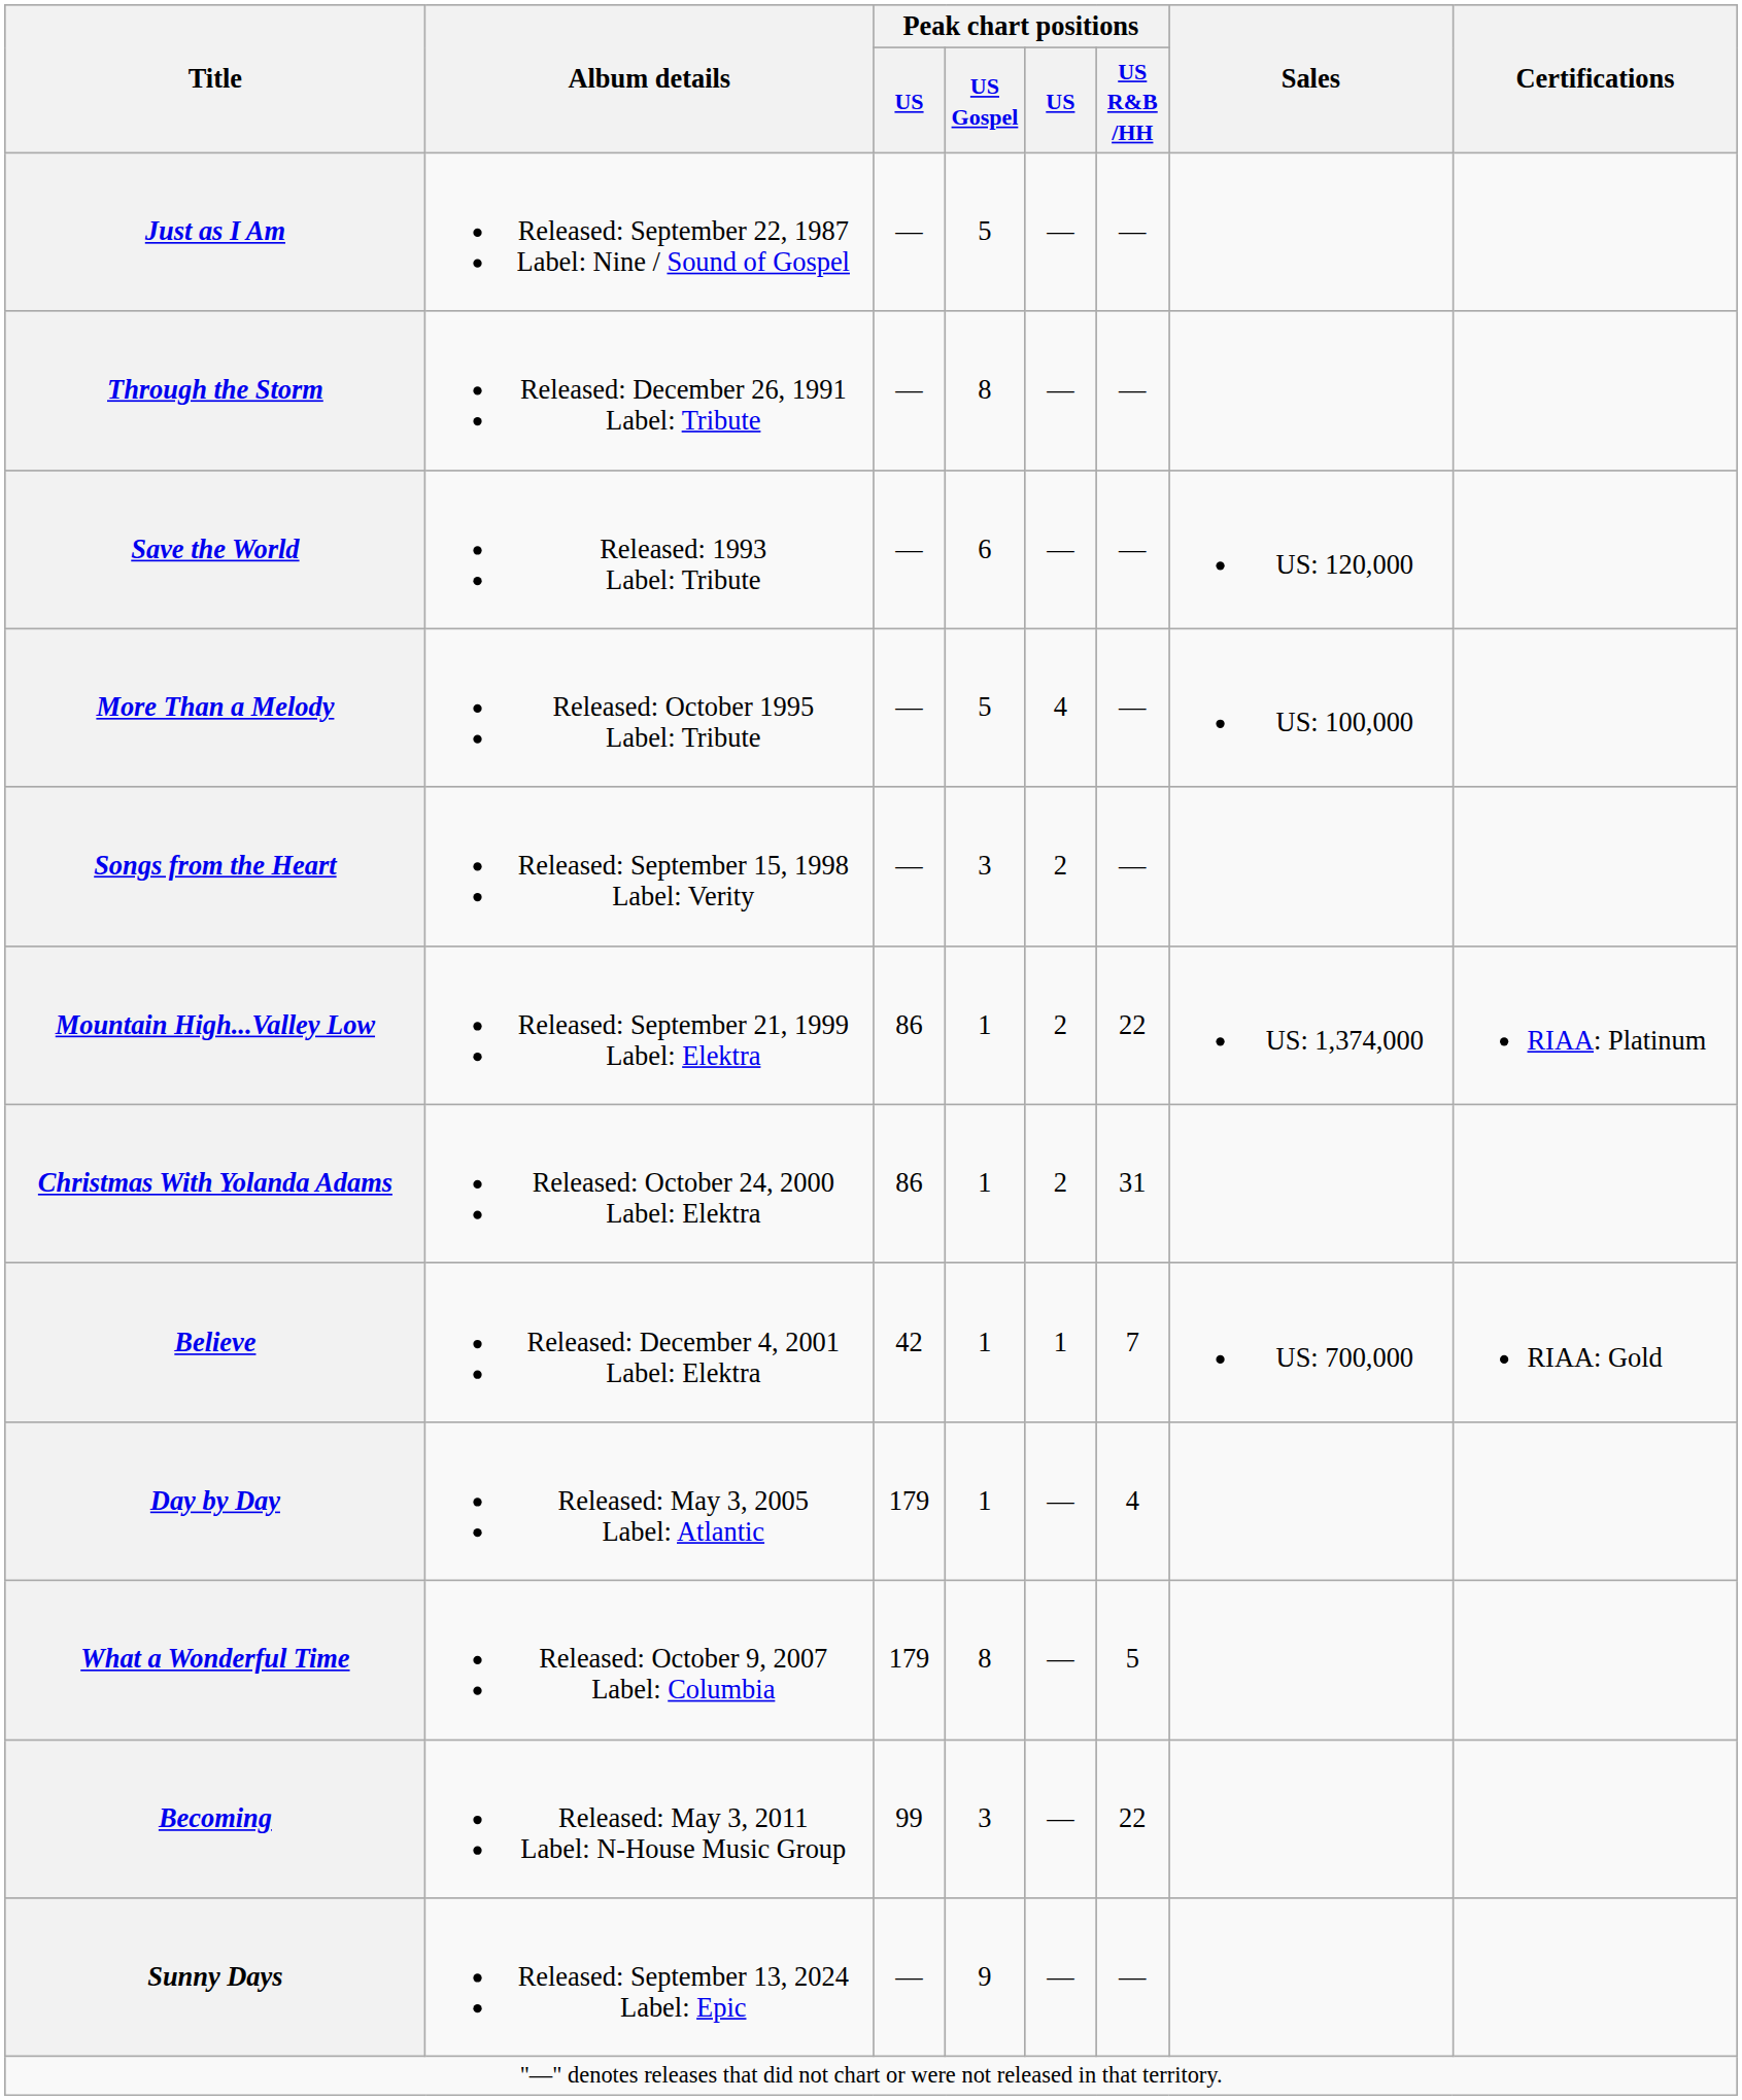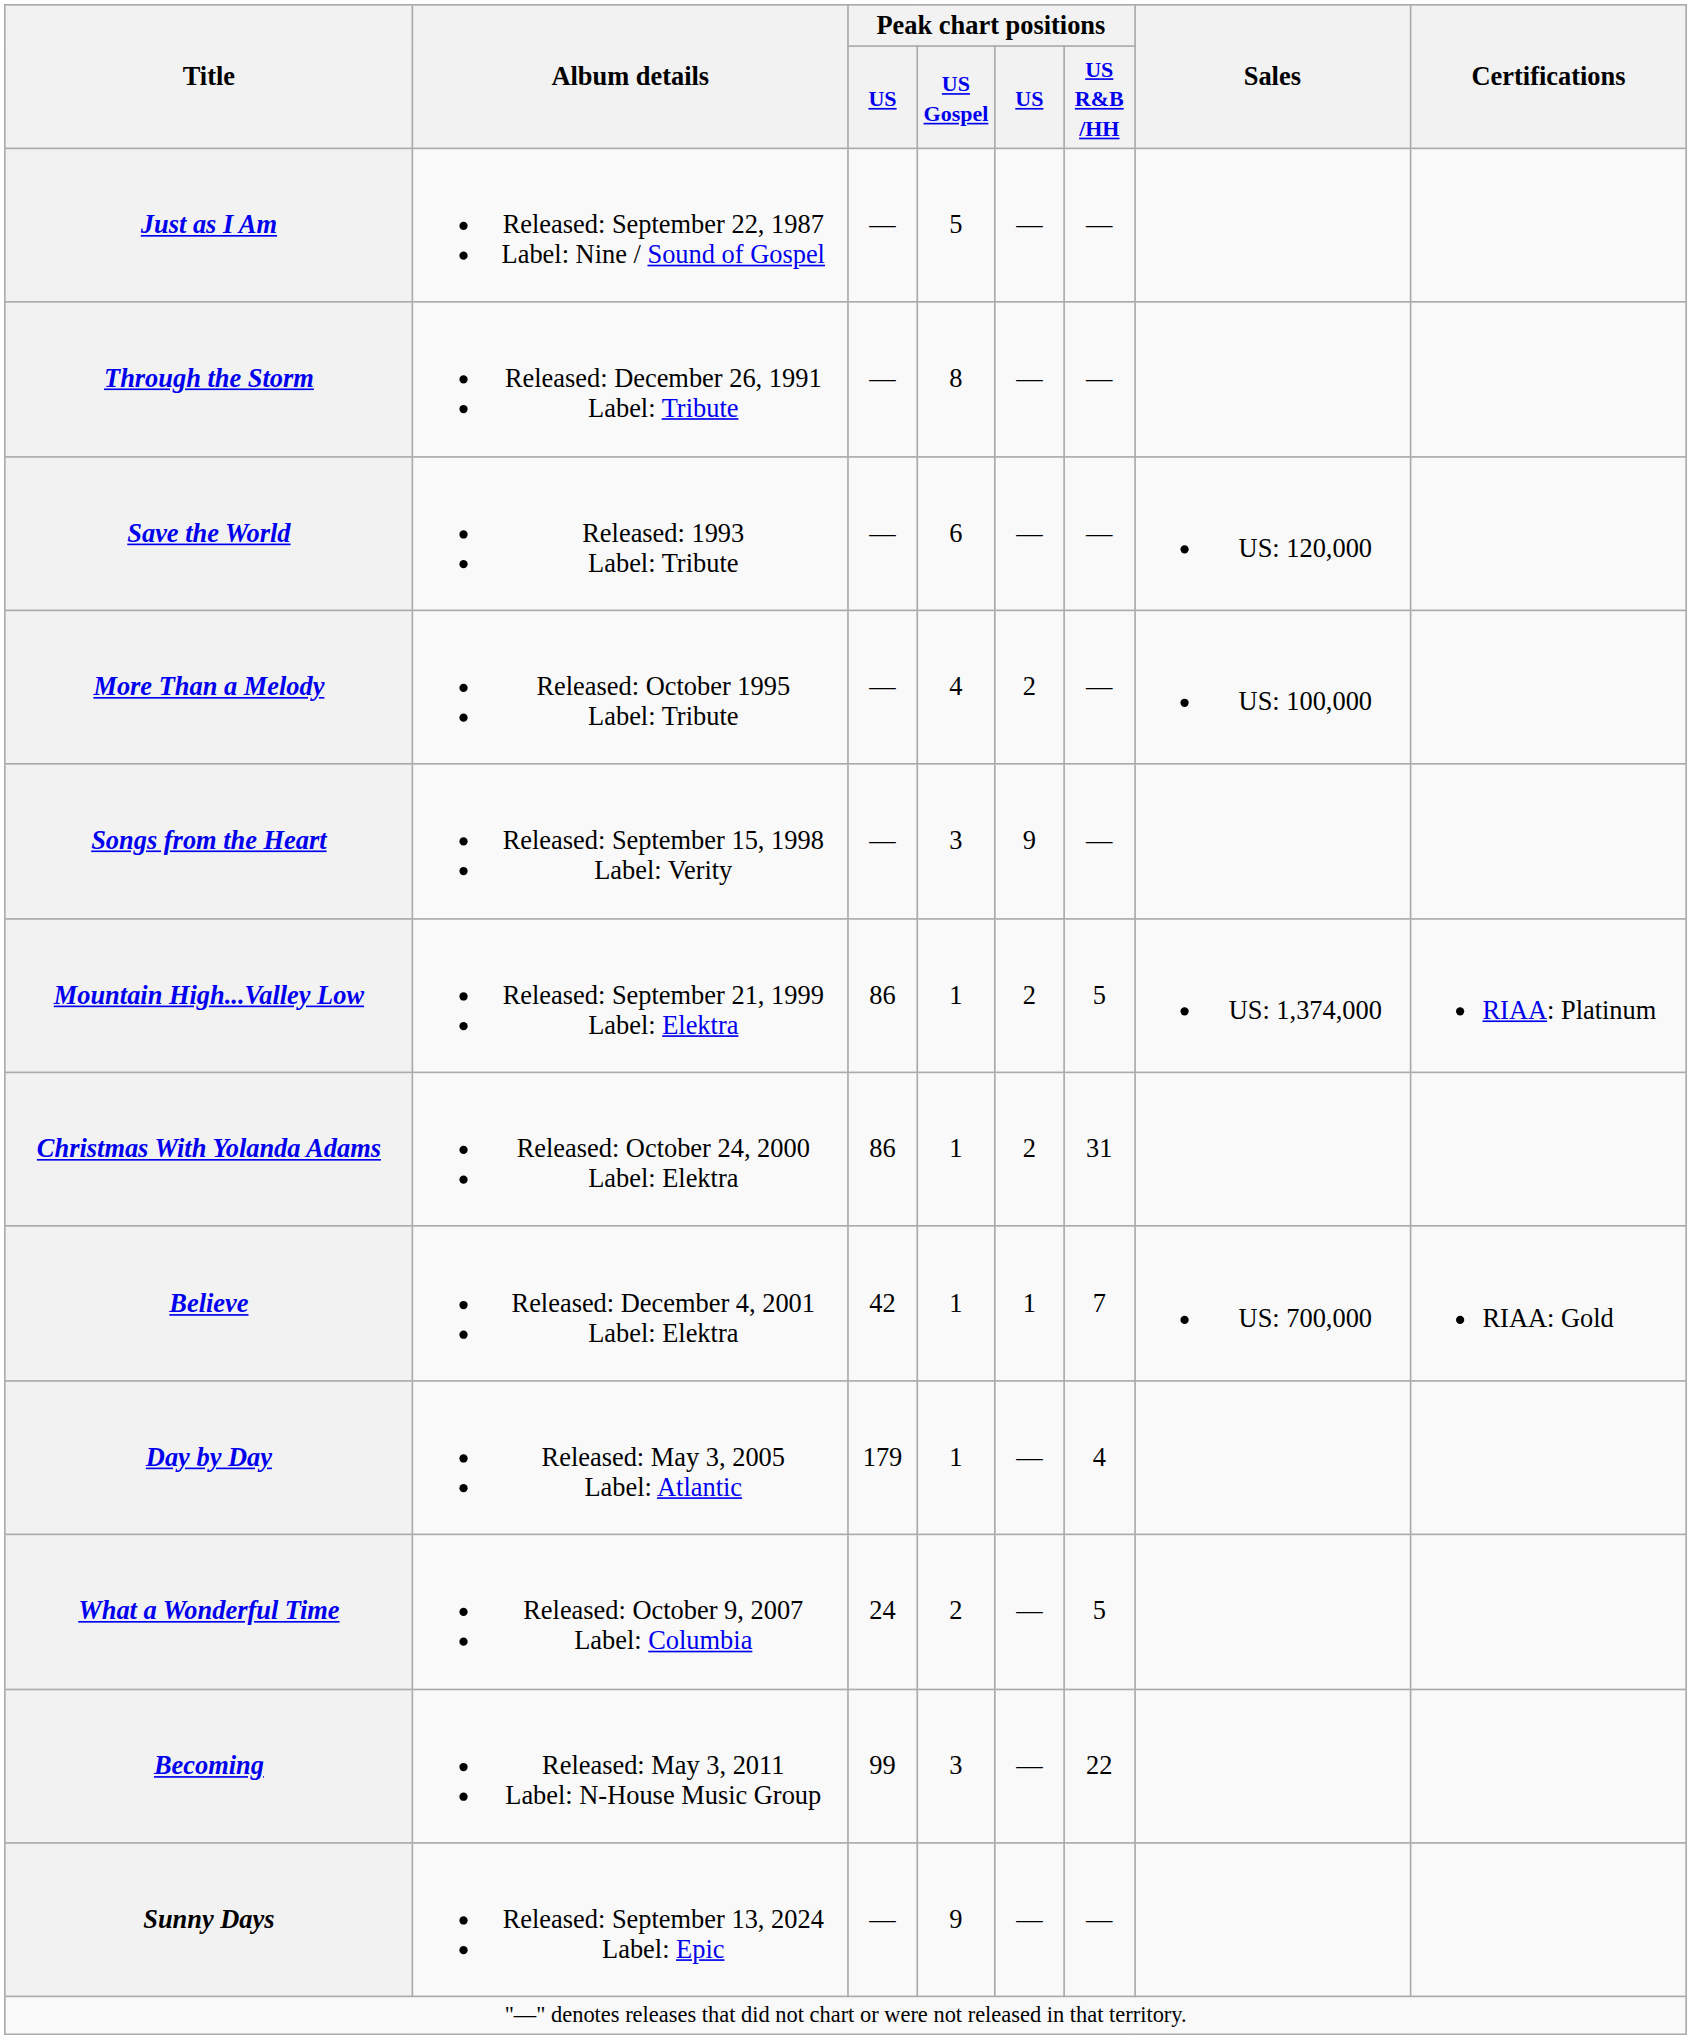More Than a Melody | Peak chart positions / US Gospel: 5 -> 4
More Than a Melody | column 5: 4 -> 2
Songs from the Heart | column 5: 2 -> 9
Mountain High...Valley Low | Peak chart positions / US R&B /HH: 22 -> 5
What a Wonderful Time | column 3: 179 -> 24
What a Wonderful Time | Peak chart positions / US Gospel: 8 -> 2
